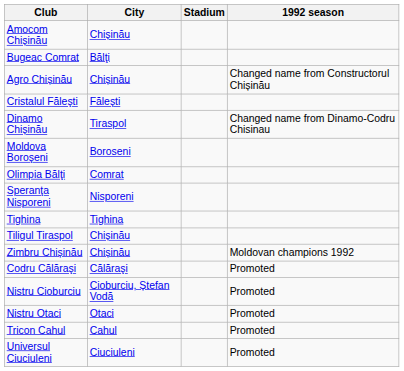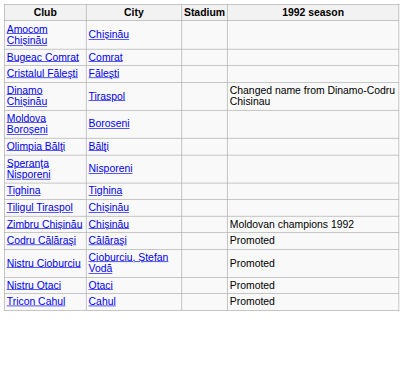Bugeac Comrat | City: Bălţi -> Comrat
- row: Agro Chișinău | Chișinău | Changed name from Constructorul Chișinău
Olimpia Bălţi | City: Comrat -> Bălţi
- row: Universul Ciuciuleni | Ciuciuleni | Promoted
